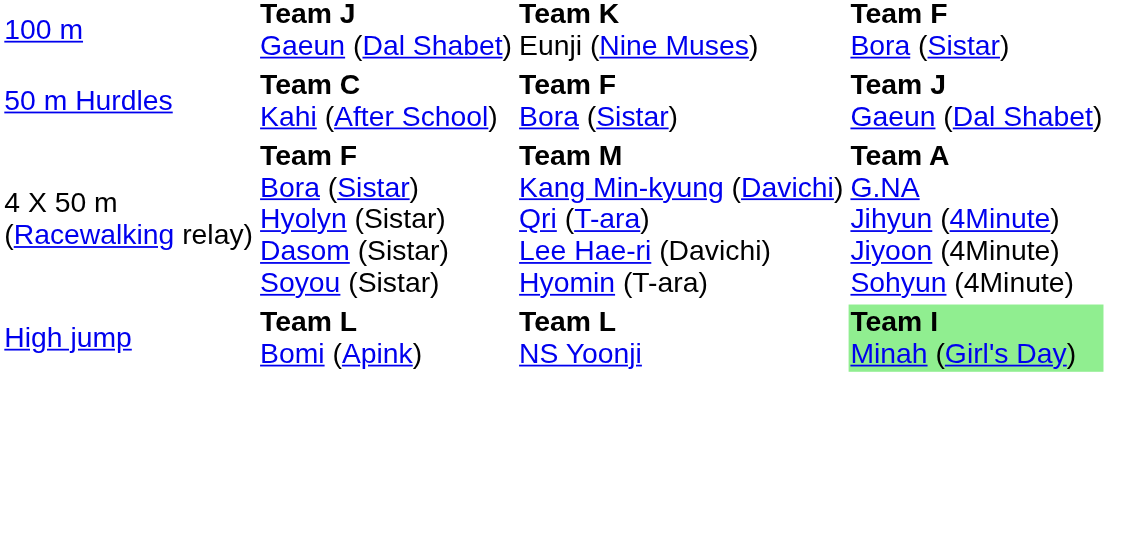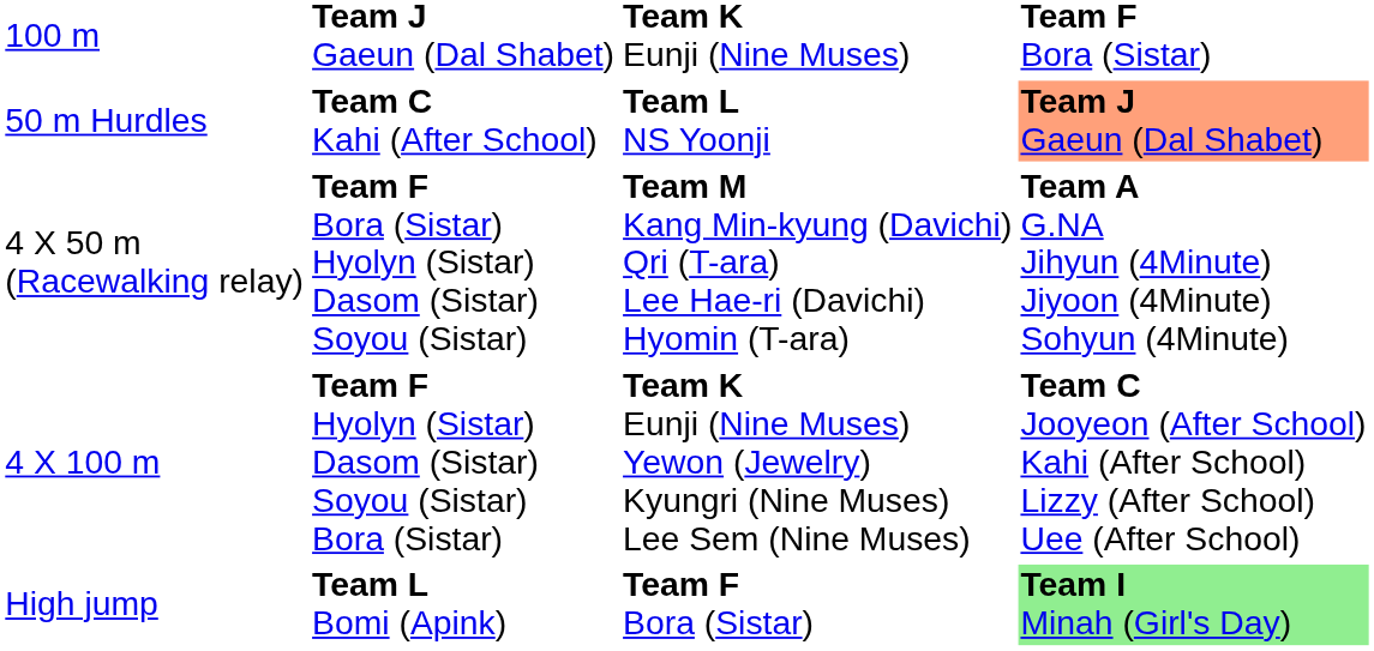50 m Hurdles | column 3: Team F Bora (Sistar) -> Team L NS Yoonji
50 m Hurdles | column 4: no background -> lightsalmon background
+ row: 4 X 100 m | Team F Hyolyn (Sistar) Dasom (Sistar) Soyou (Sistar) Bora (Sistar) | Team K Eunji (Nine Muses) Yewon (Jewelry) Kyungri (Nine Muses) Lee Sem (Nine Muses) | Team C Jooyeon (After School) Kahi (After School) Lizzy (After School) Uee (After School)
High jump | column 3: Team L NS Yoonji -> Team F Bora (Sistar)
